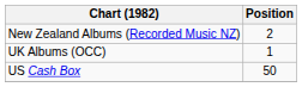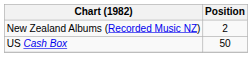- row: UK Albums (OCC) | 1
